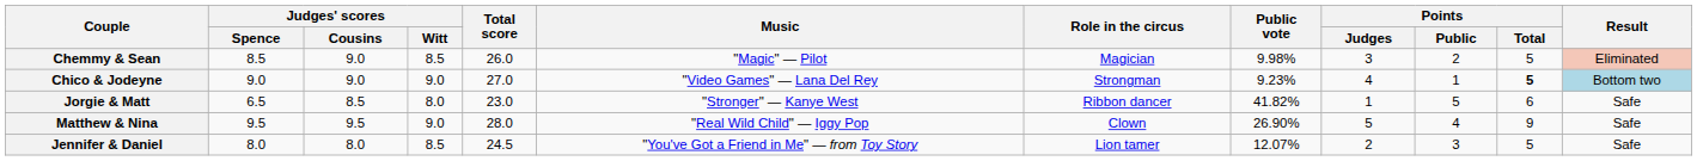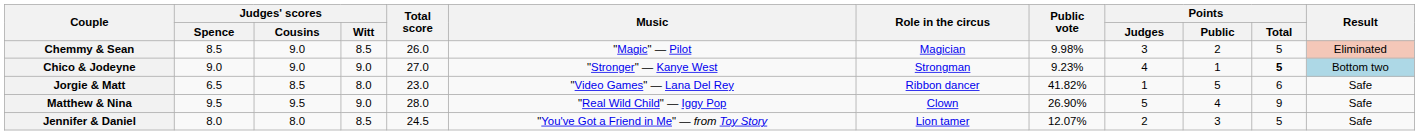Chico & Jodeyne | Music: "Video Games" — Lana Del Rey -> "Stronger" — Kanye West
Jorgie & Matt | Music: "Stronger" — Kanye West -> "Video Games" — Lana Del Rey
